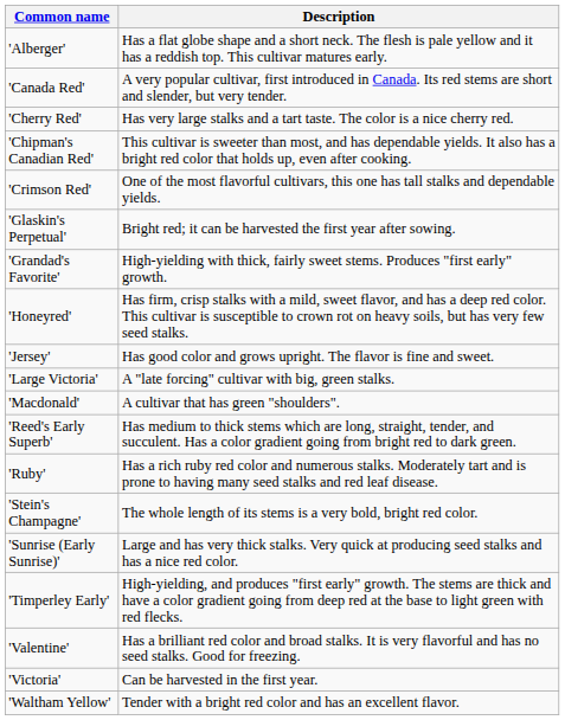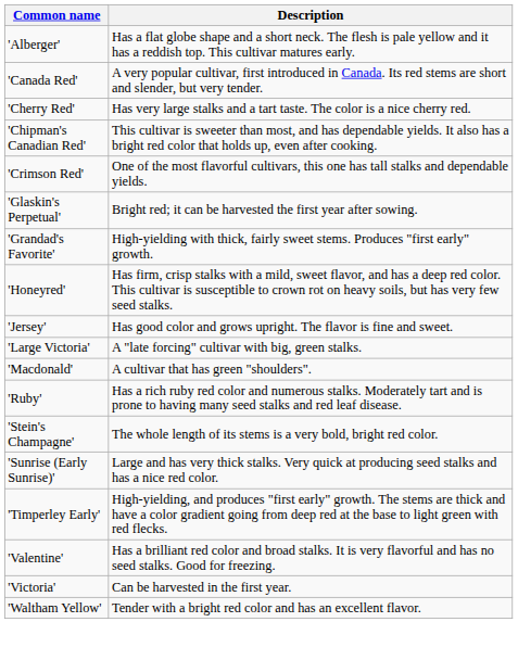- row: 'Reed's Early Superb' | Has medium to thick stems which are long, straight, tender, and succulent. Has a color gradient going from bright red to dark green.
